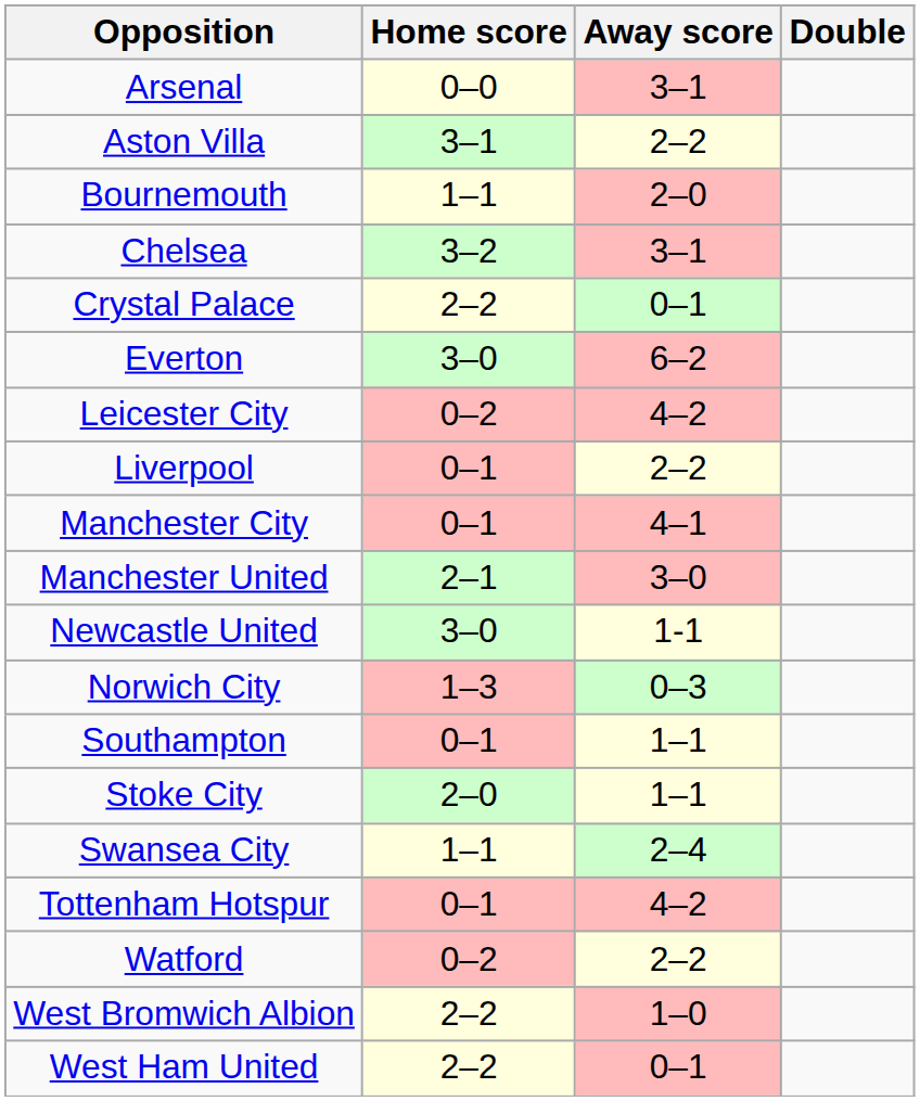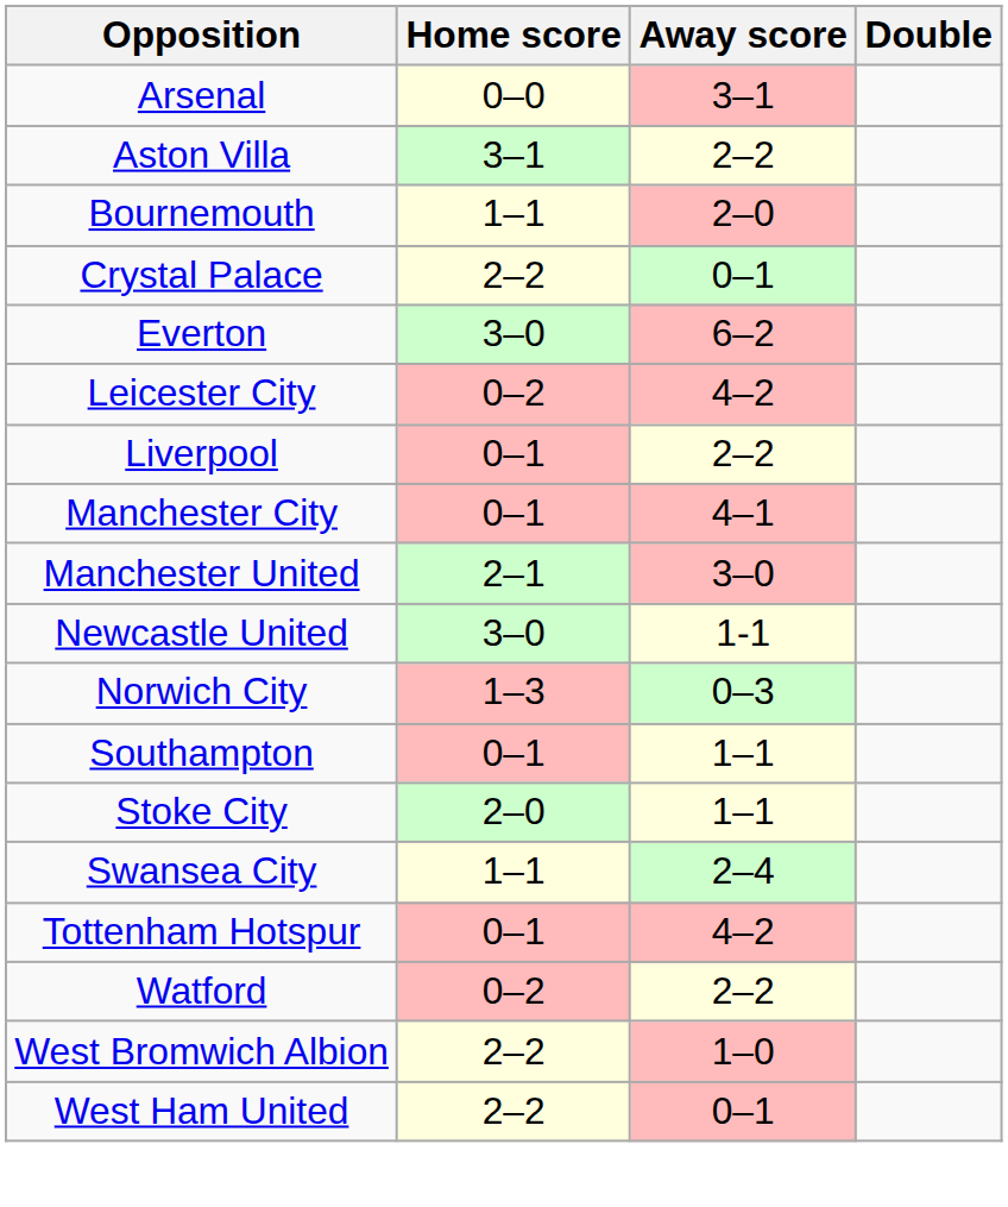- row: Chelsea | 3–2 | 3–1
